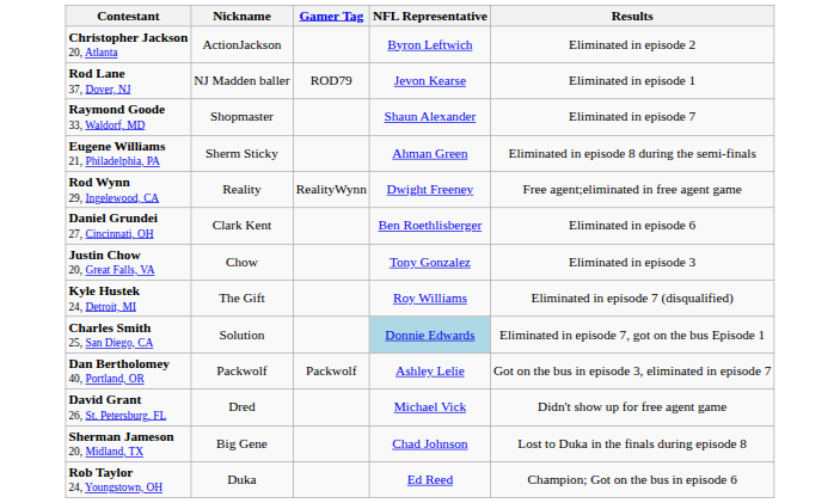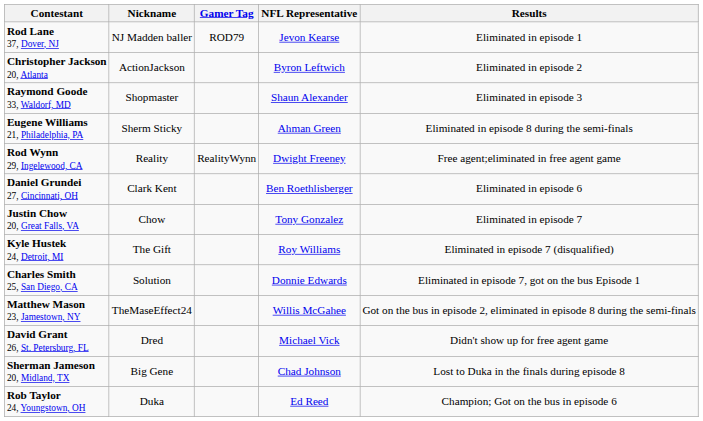rows swapped: Rod Lane 37, Dover, NJ <-> Christopher Jackson 20, Atlanta
Raymond Goode 33, Waldorf, MD | Results: Eliminated in episode 7 -> Eliminated in episode 3
Justin Chow 20, Great Falls, VA | Results: Eliminated in episode 3 -> Eliminated in episode 7
Charles Smith 25, San Diego, CA | NFL Representative: lightblue background -> no background
- row: Dan Bertholomey 40, Portland, OR | Packwolf | Packwolf | Ashley Lelie | Got on the bus in episode 3, eliminated in episode 7
+ row: Matthew Mason 23, Jamestown, NY | TheMaseEffect24 | Willis McGahee | Got on the bus in episode 2, eliminated in episode 8 during the semi-finals
